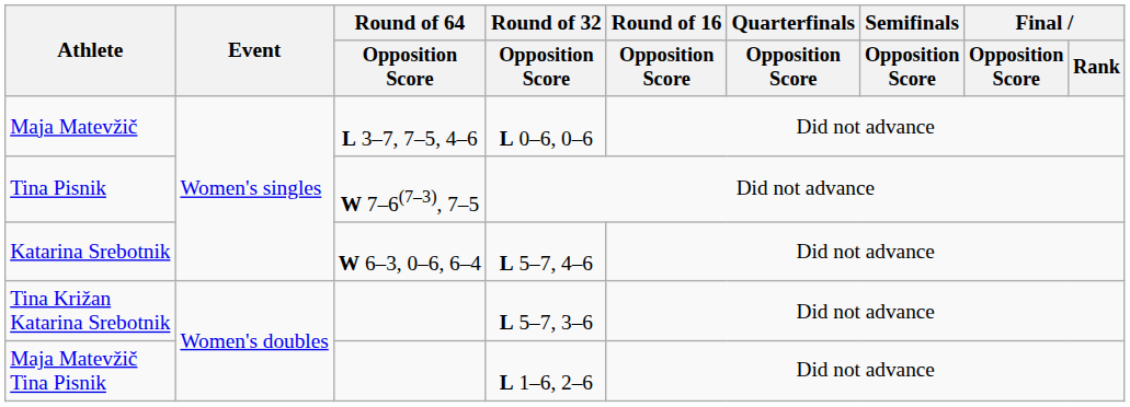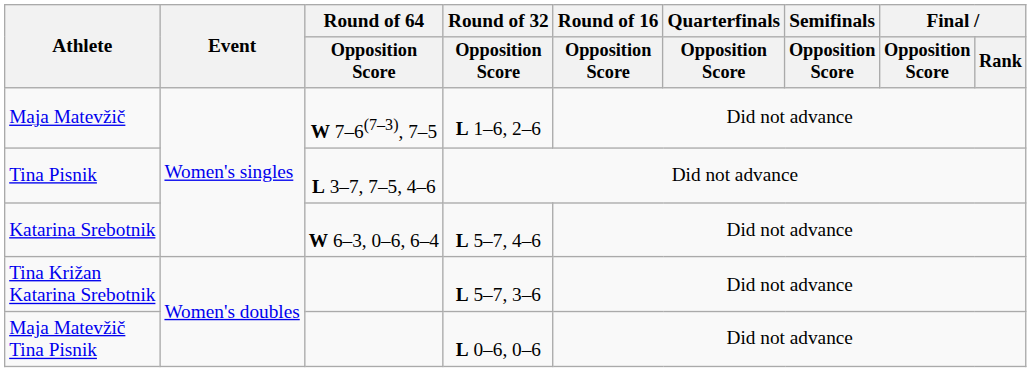Maja Matevžič | Round of 64 / Opposition Score: L 3–7, 7–5, 4–6 -> W 7–6(7–3), 7–5
Maja Matevžič | Round of 32 / Opposition Score: L 0–6, 0–6 -> L 1–6, 2–6
Tina Pisnik | Round of 64 / Opposition Score: W 7–6(7–3), 7–5 -> L 3–7, 7–5, 4–6
Maja Matevžič Tina Pisnik | Round of 32 / Opposition Score: L 1–6, 2–6 -> L 0–6, 0–6
